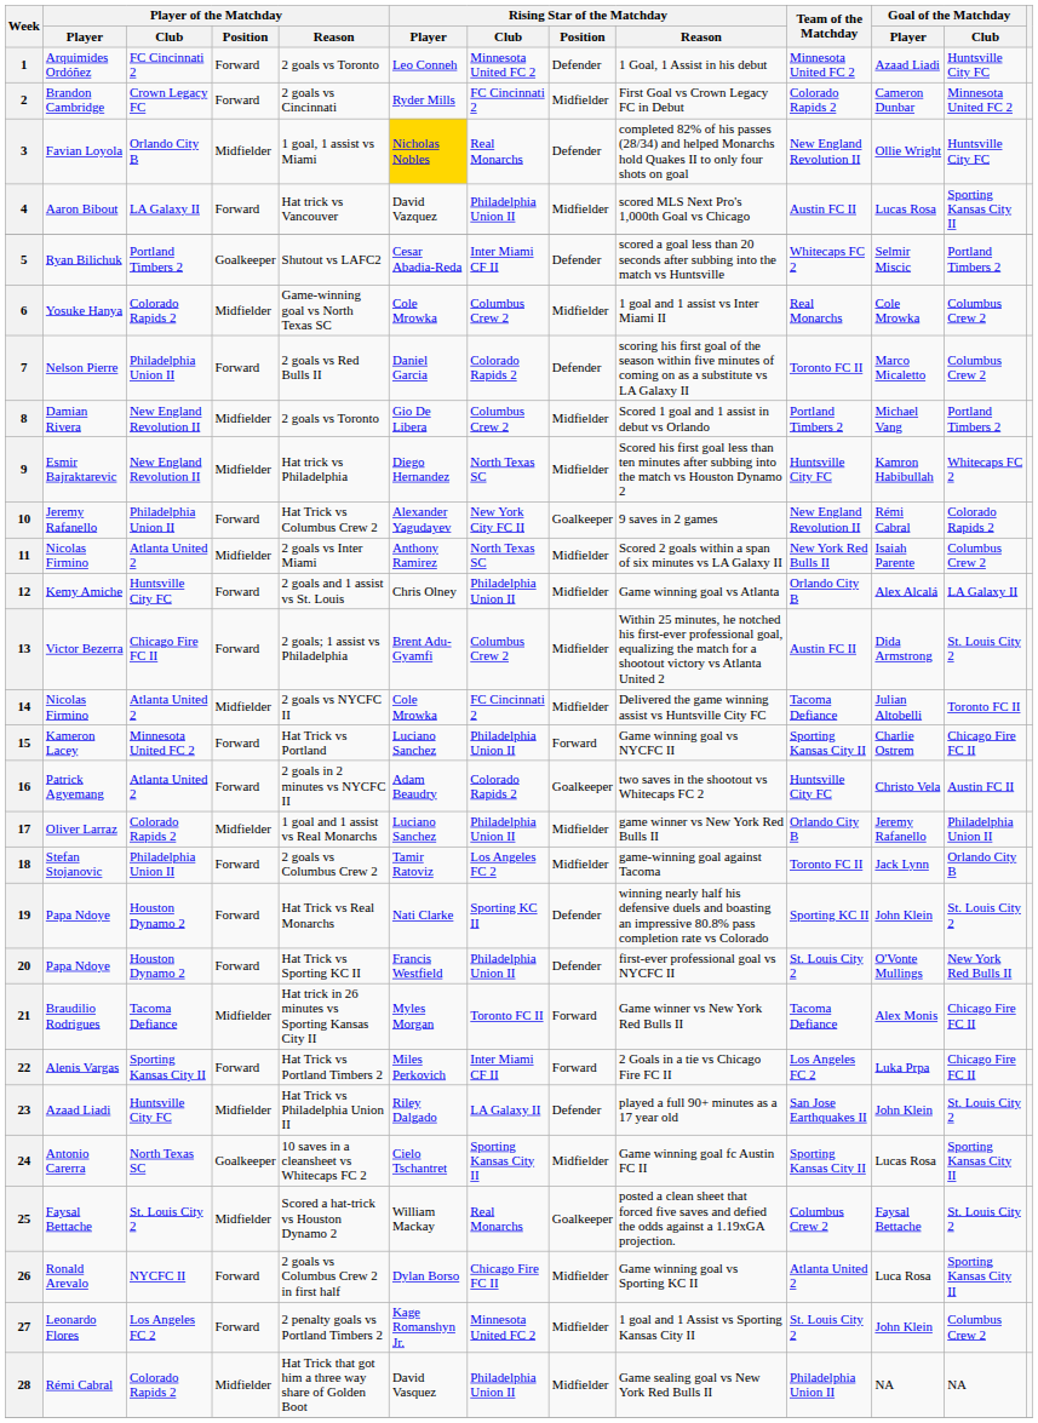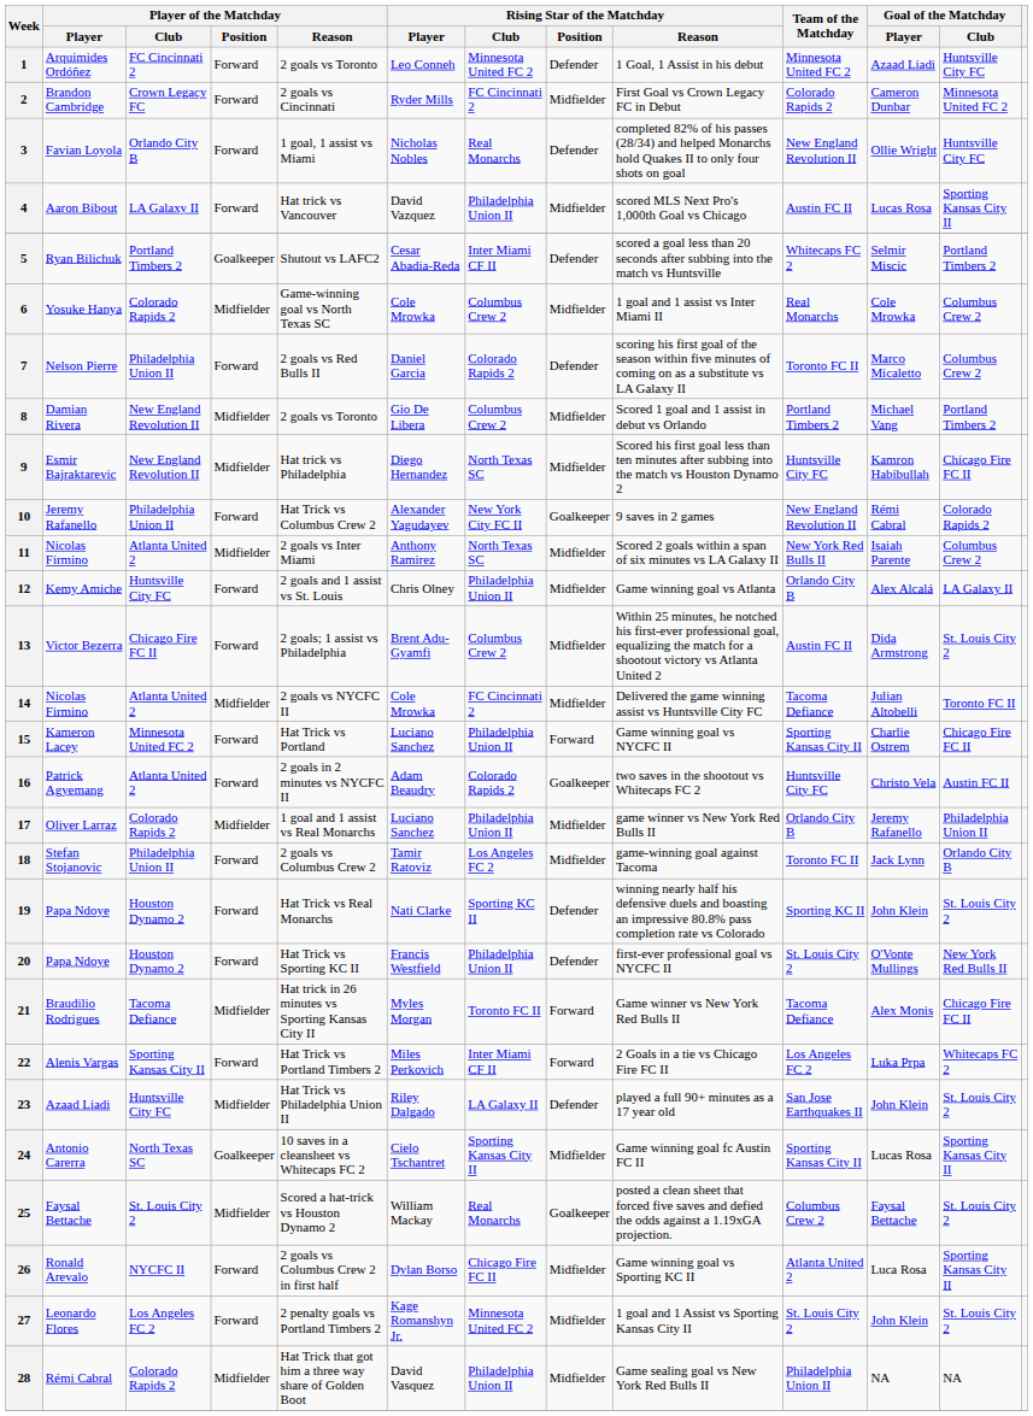3 | Player of the Matchday / Position: Midfielder -> Forward
3 | Rising Star of the Matchday / Player: gold background -> no background
9 | Goal of the Matchday / Club: Whitecaps FC 2 -> Chicago Fire FC II
22 | Goal of the Matchday / Club: Chicago Fire FC II -> Whitecaps FC 2
27 | Goal of the Matchday / Club: Columbus Crew 2 -> St. Louis City 2
